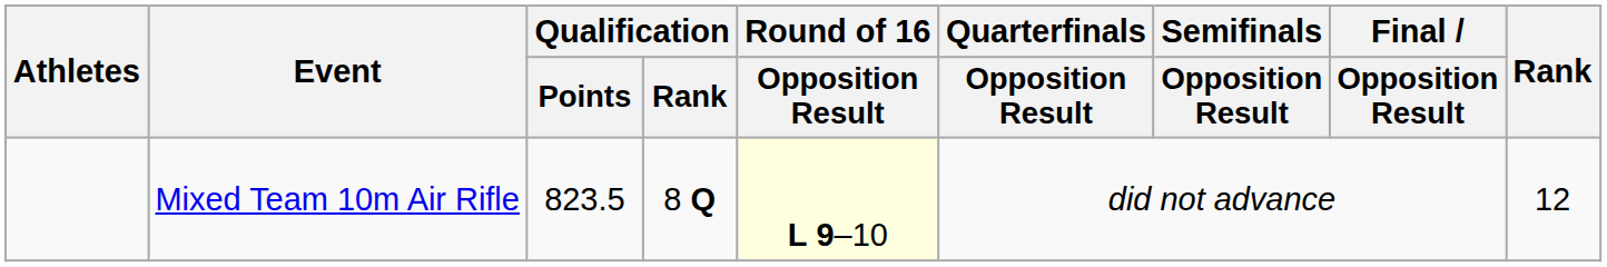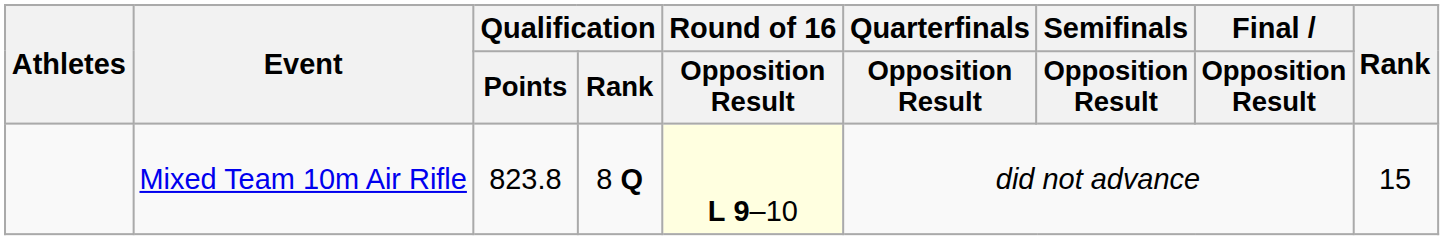Mixed Team 10m Air Rifle | Qualification / Points: 823.5 -> 823.8
Mixed Team 10m Air Rifle | Rank: 12 -> 15
